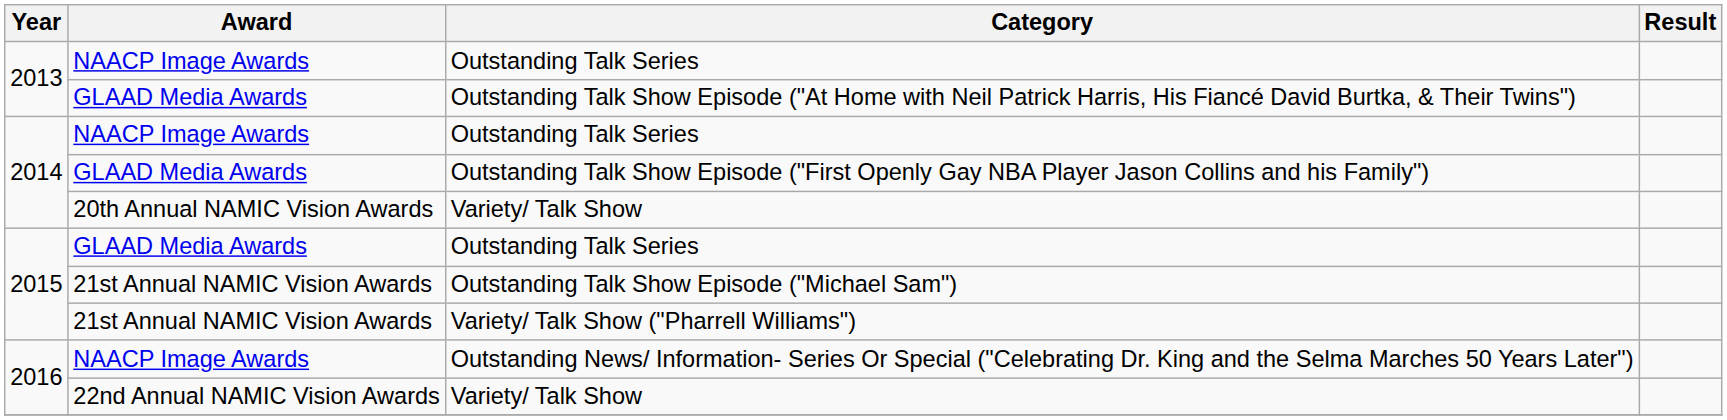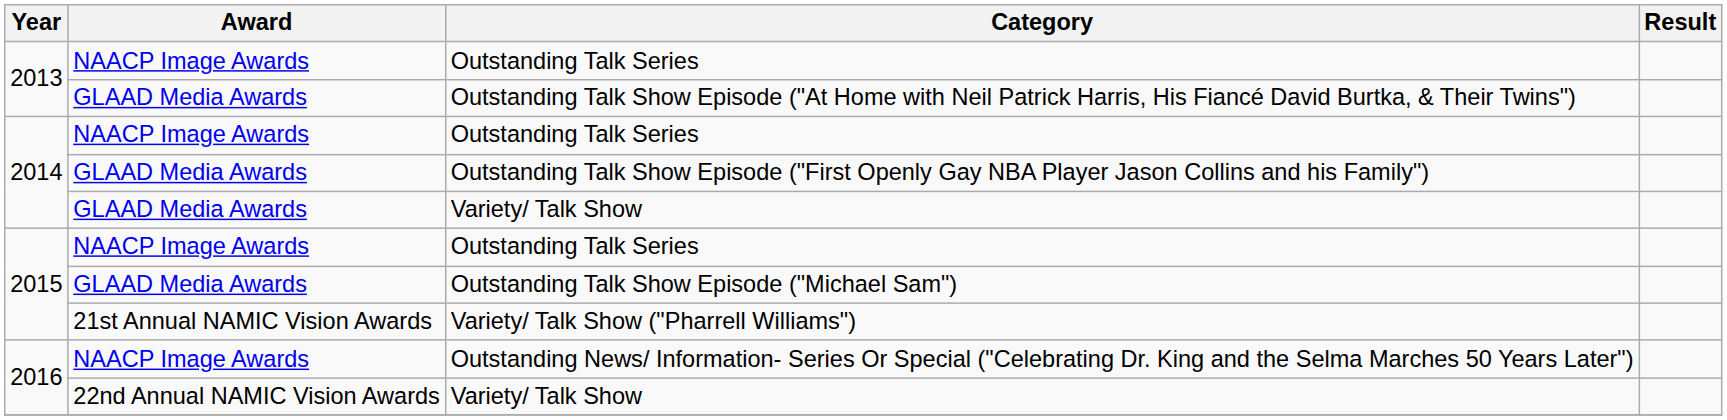2014 / Variety/ Talk Show | Award: 20th Annual NAMIC Vision Awards -> GLAAD Media Awards
2015 / Outstanding Talk Series | Award: GLAAD Media Awards -> NAACP Image Awards
Outstanding Talk Show Episode ("Michael Sam") | Award: 21st Annual NAMIC Vision Awards -> GLAAD Media Awards
